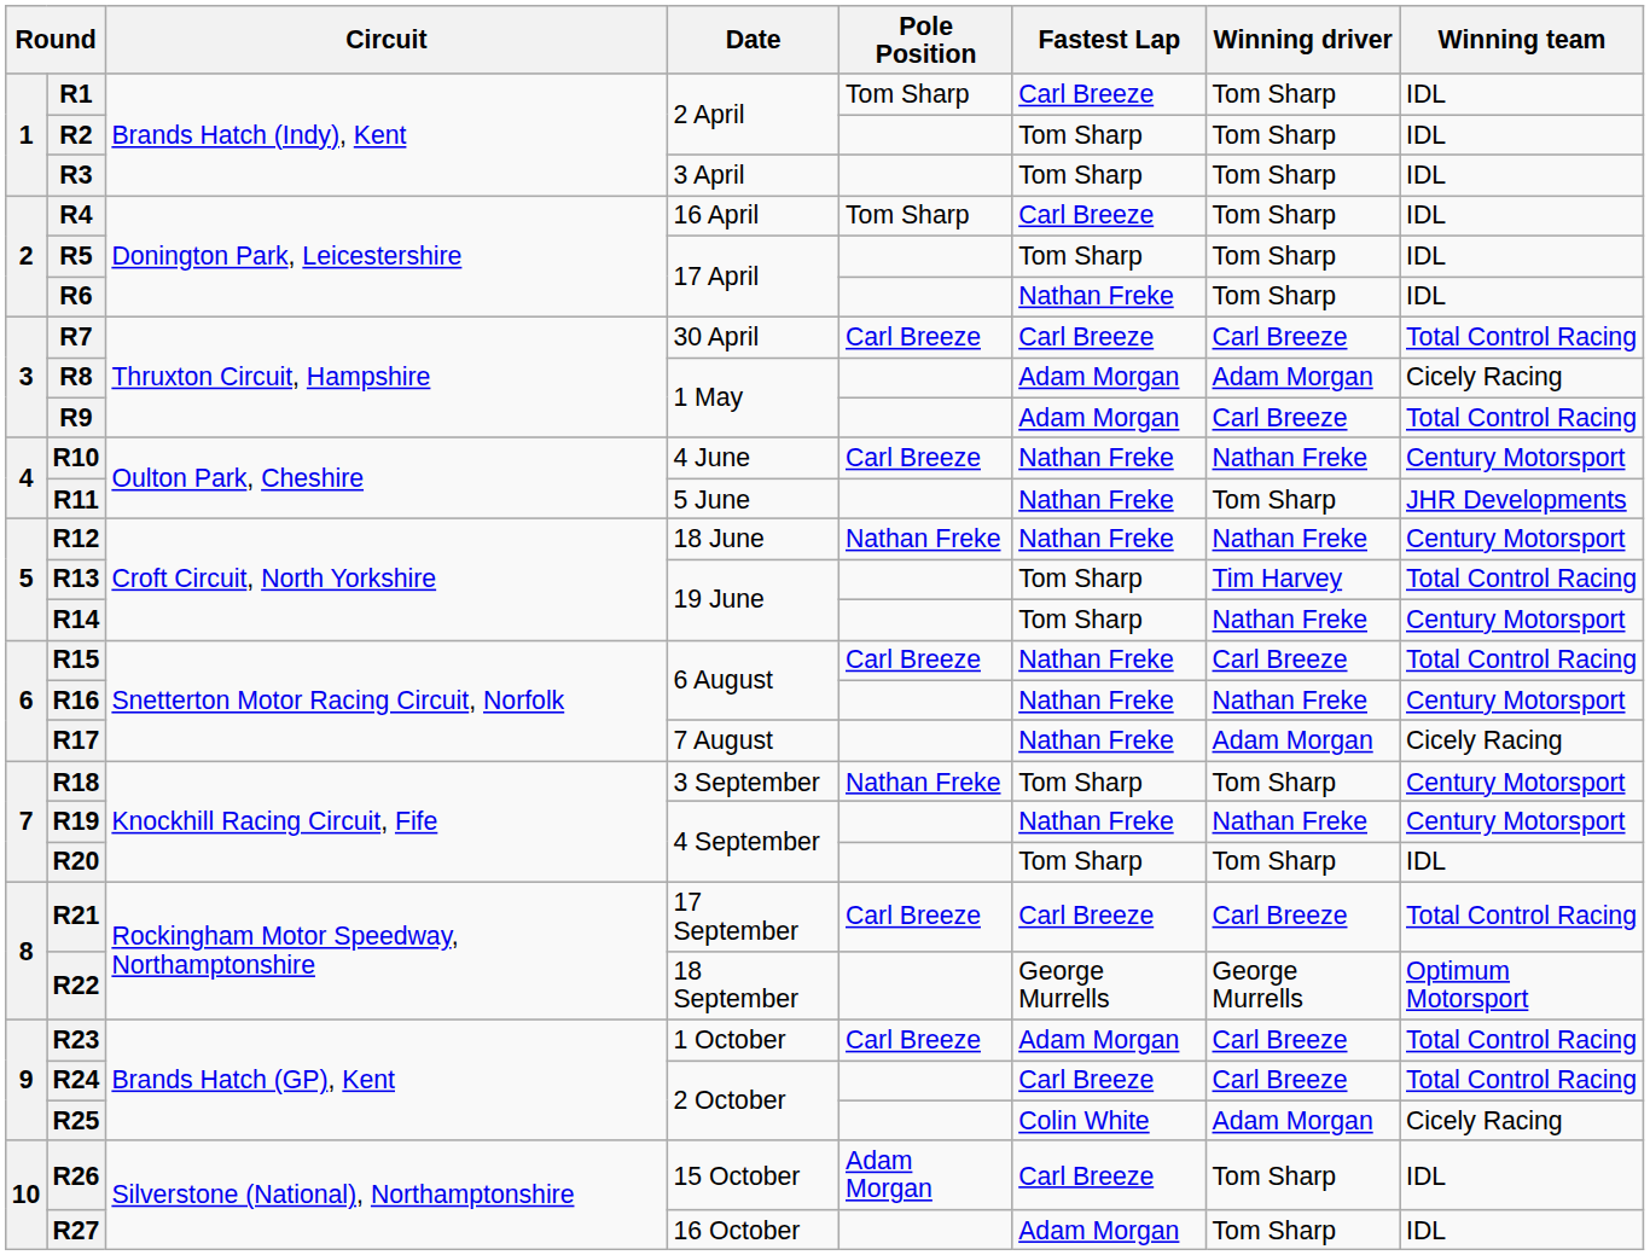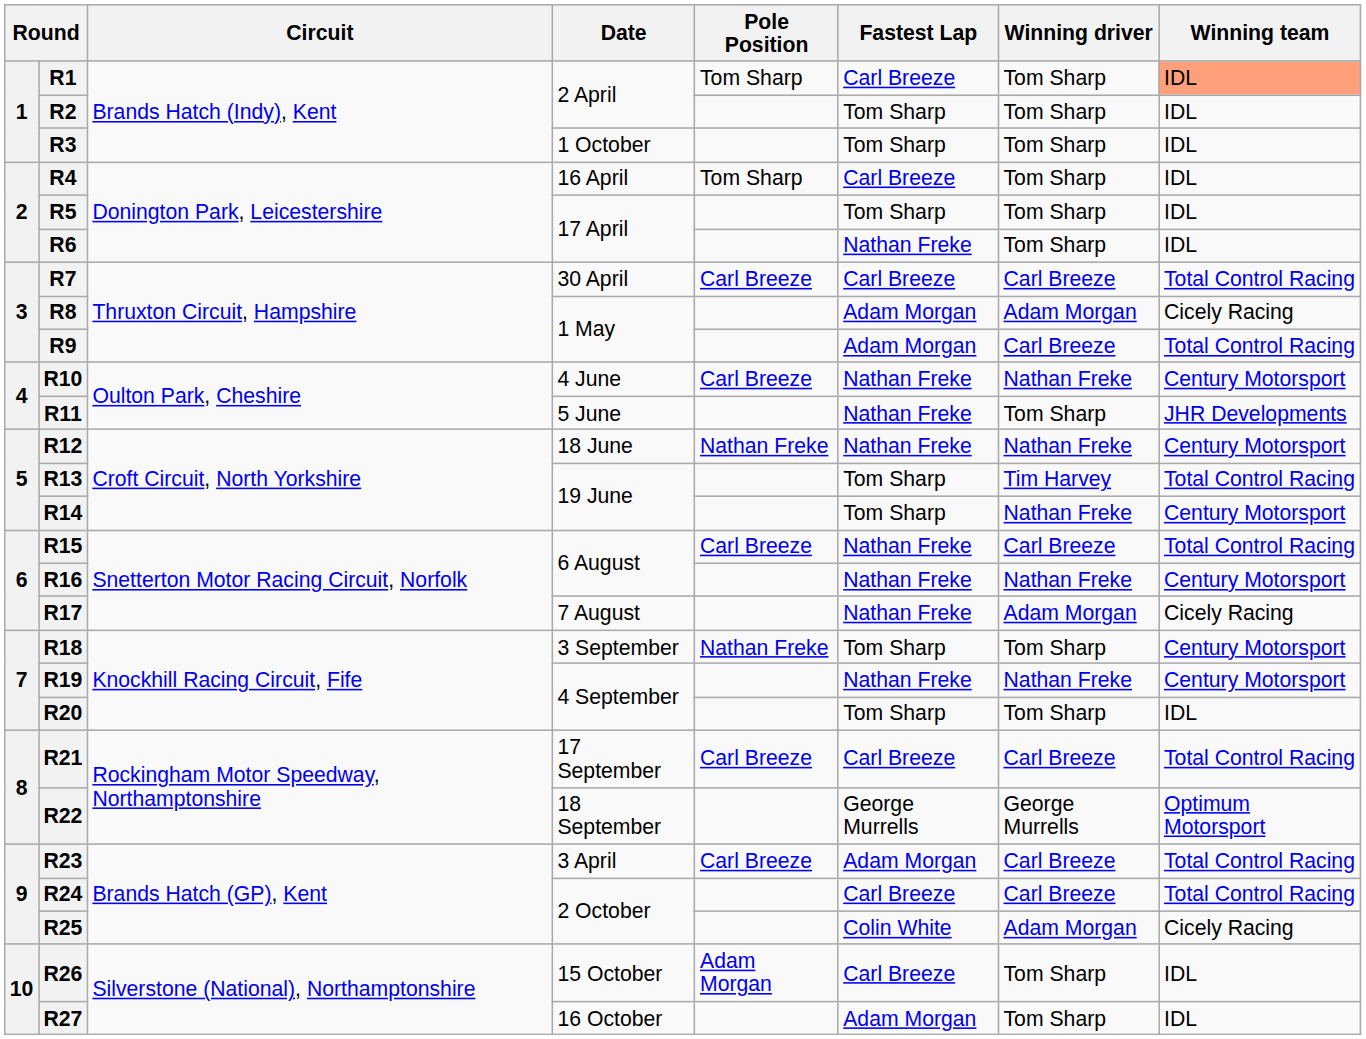R1 | Winning team: no background -> lightsalmon background
R3 | Date: 3 April -> 1 October
R23 | Date: 1 October -> 3 April
